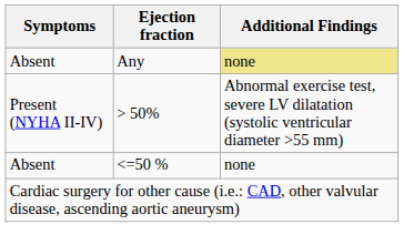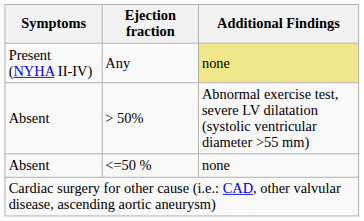Any | Symptoms: Absent -> Present (NYHA II-IV)
> 50% | Symptoms: Present (NYHA II-IV) -> Absent
